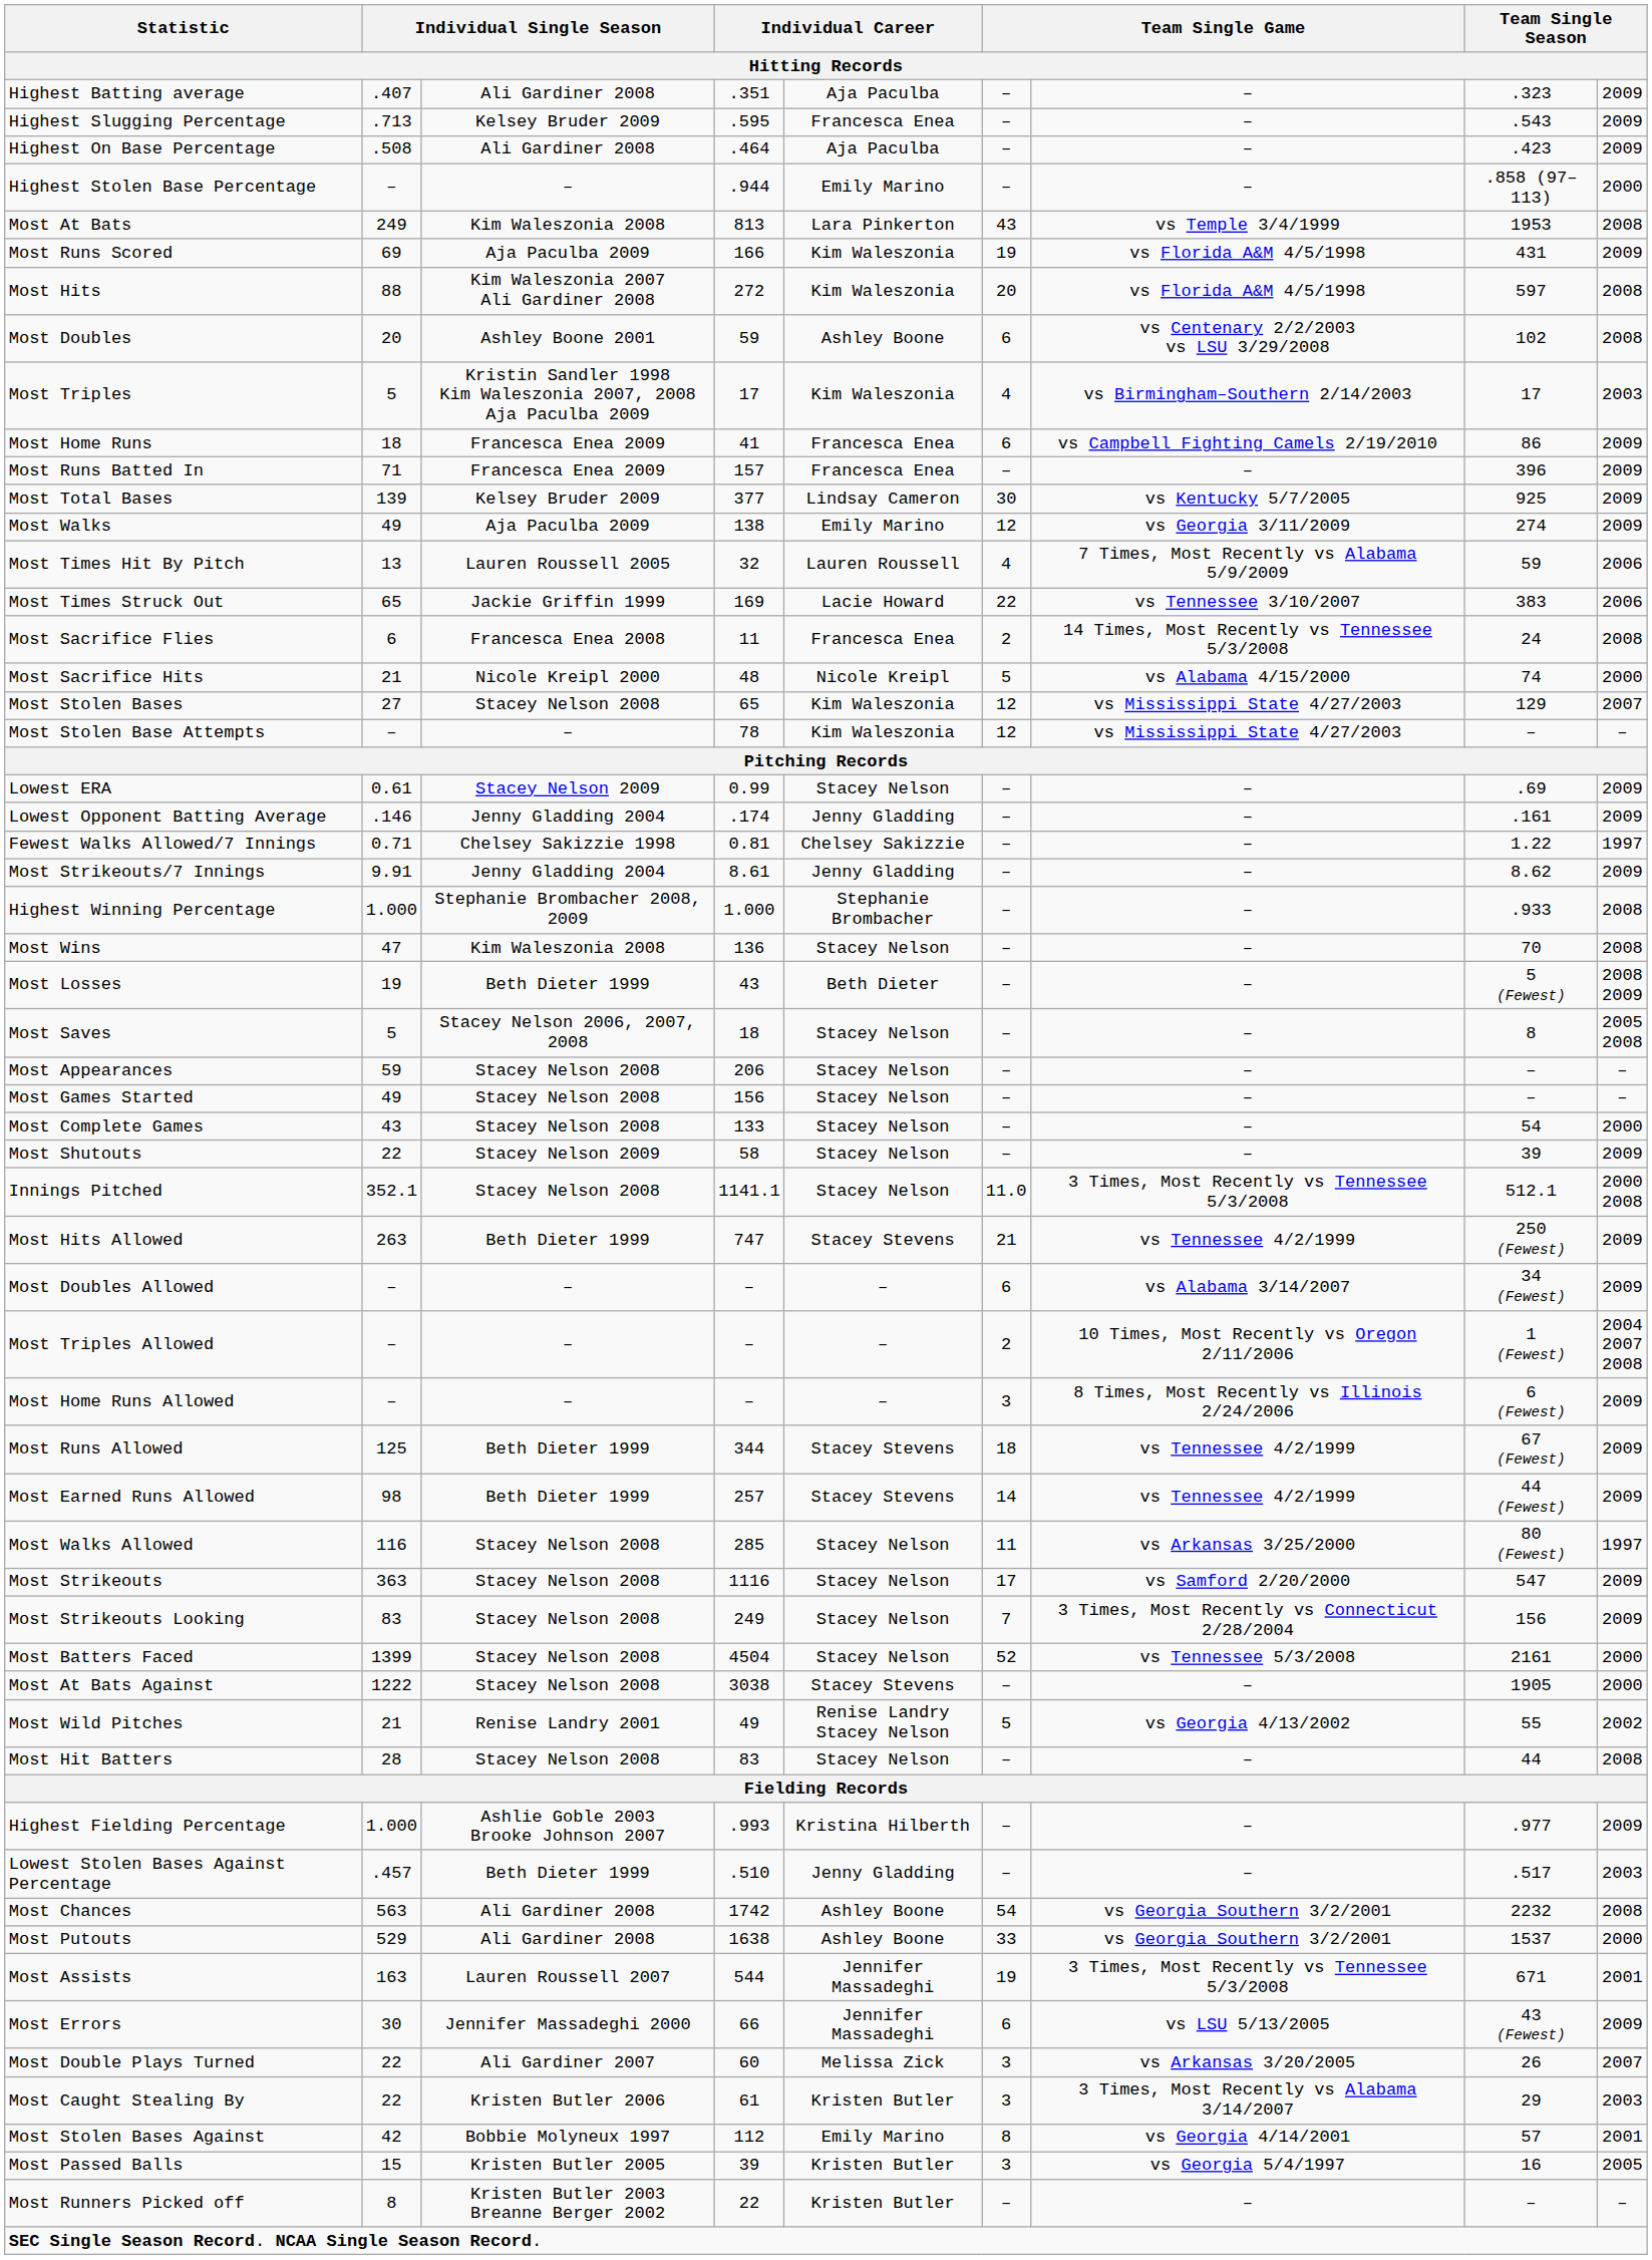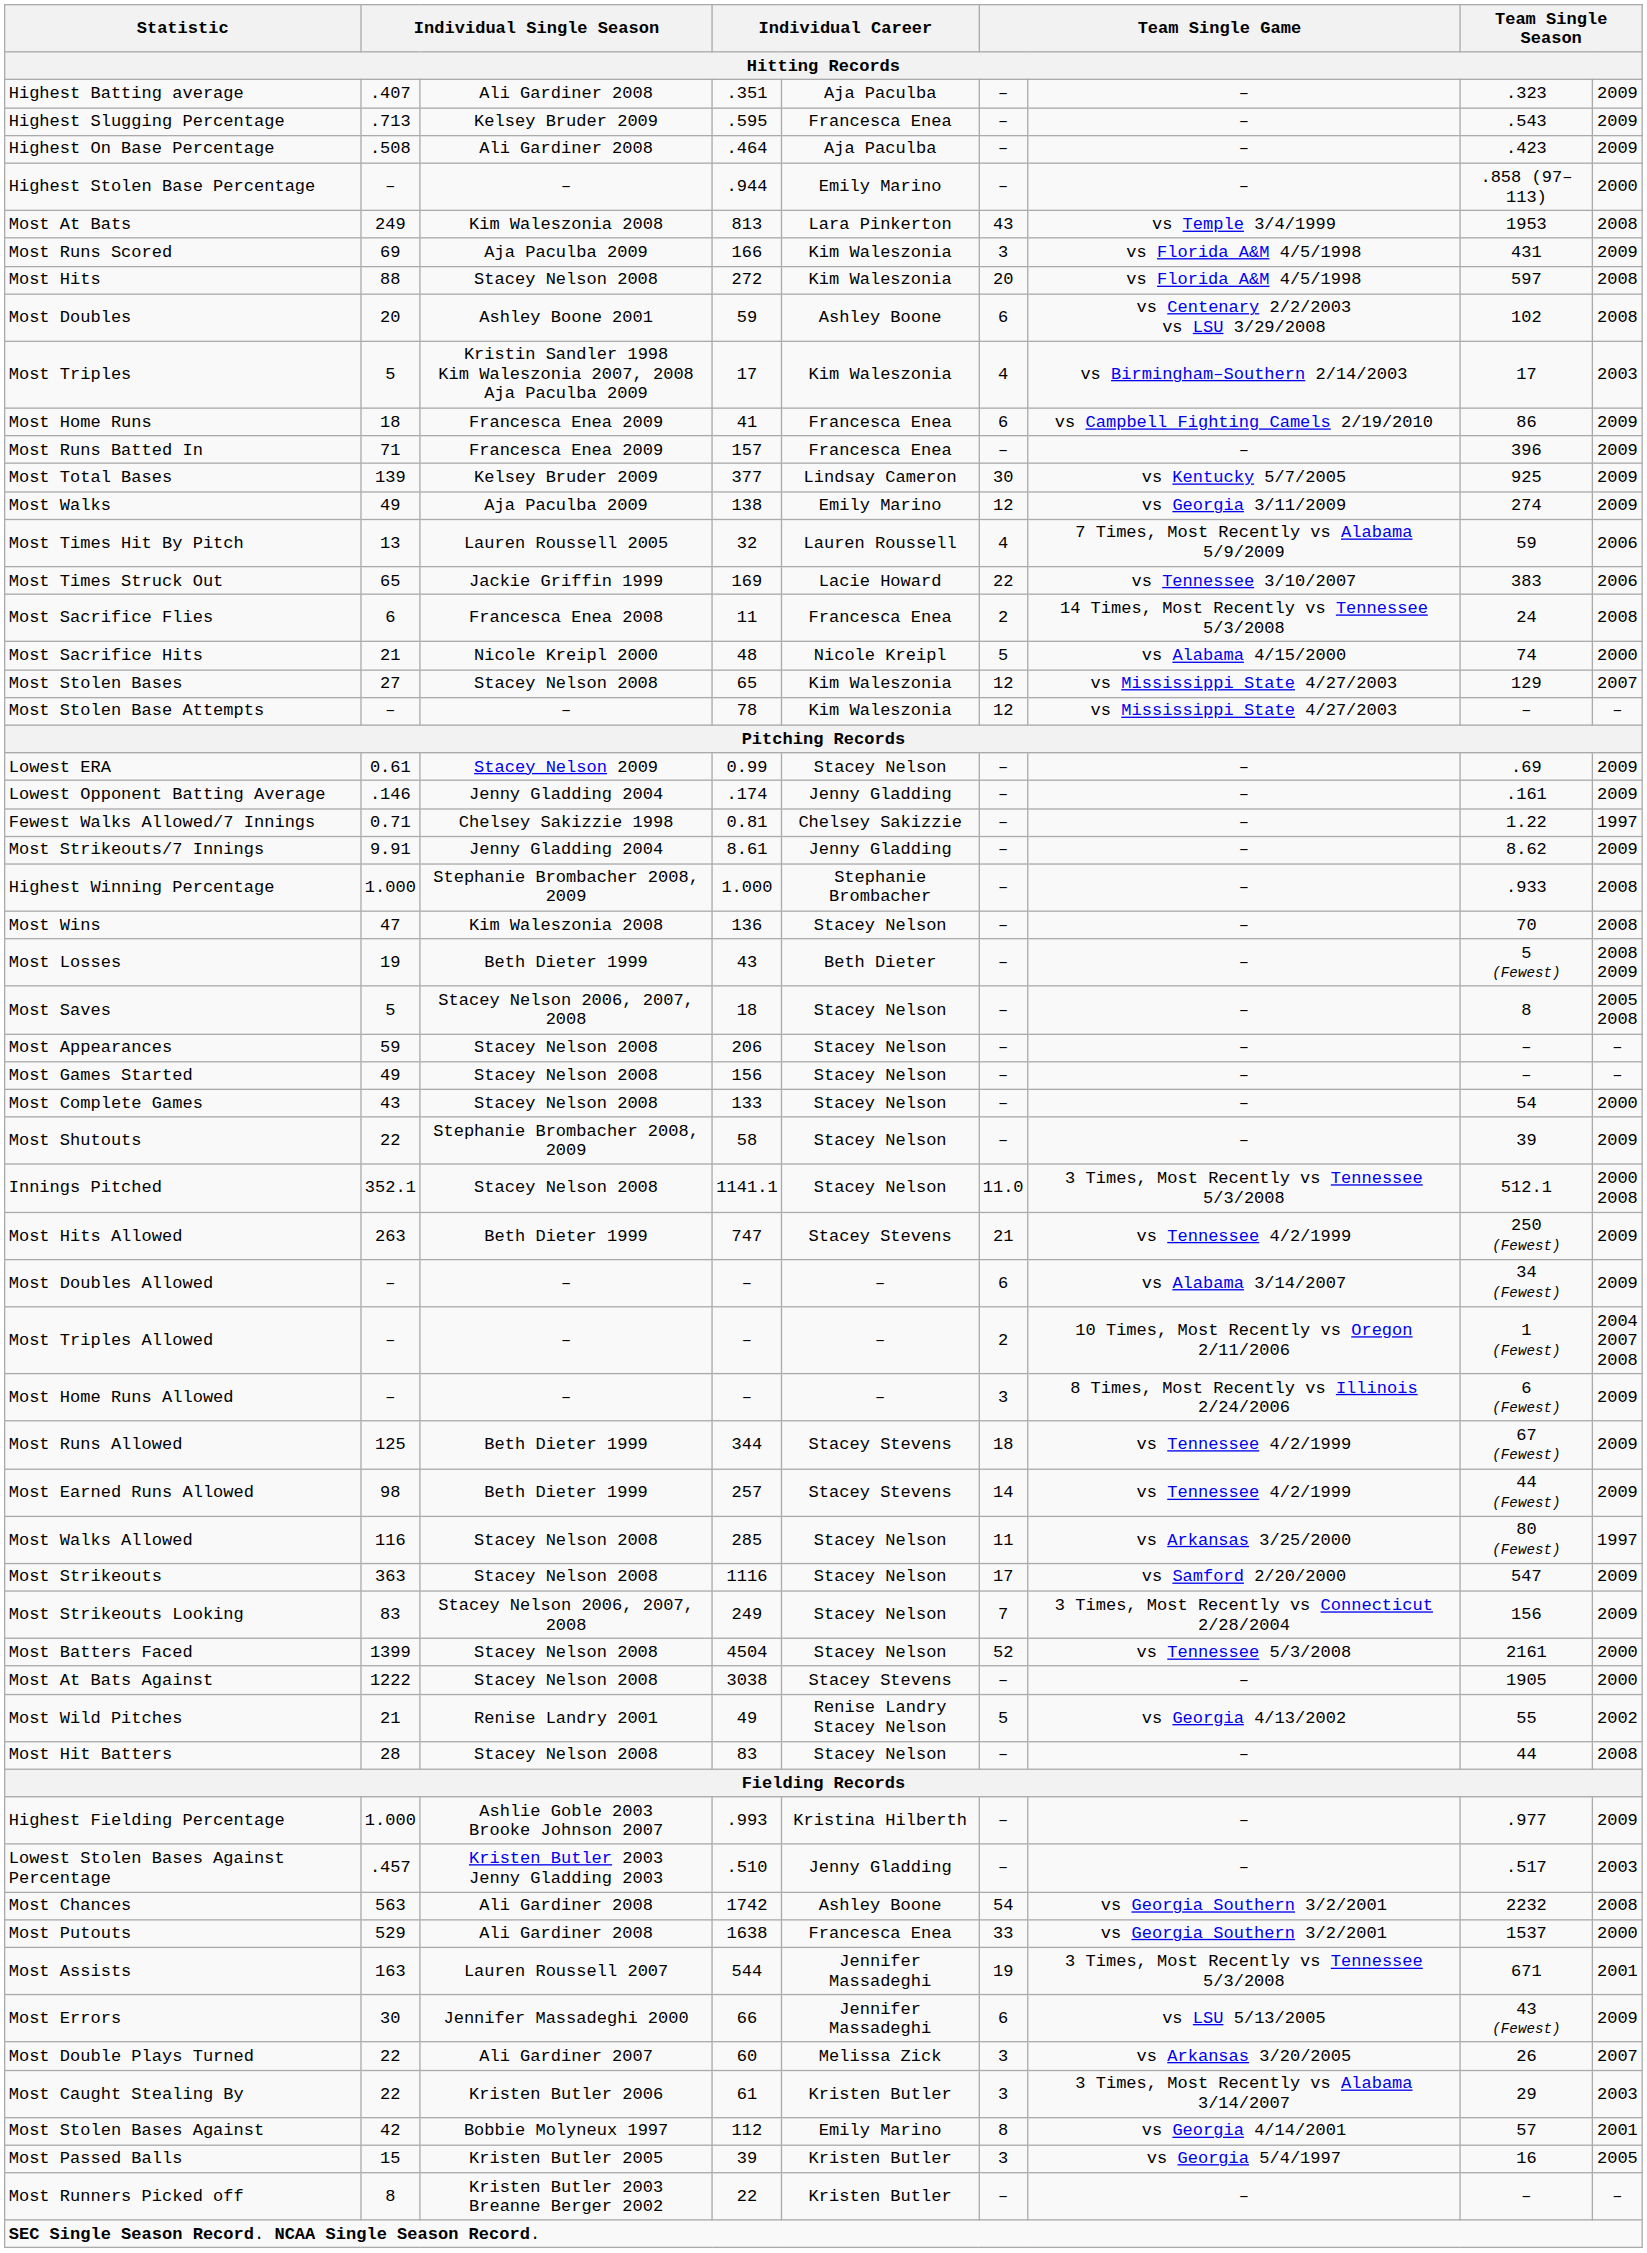Most Runs Scored | column 6: 19 -> 3
Most Hits | column 3: Kim Waleszonia 2007 Ali Gardiner 2008 -> Stacey Nelson 2008
Most Shutouts | column 3: Stacey Nelson 2009 -> Stephanie Brombacher 2008, 2009
Most Strikeouts Looking | column 3: Stacey Nelson 2008 -> Stacey Nelson 2006, 2007, 2008
Lowest Stolen Bases Against Percentage | column 3: Beth Dieter 1999 -> Kristen Butler 2003 Jenny Gladding 2003
Most Putouts | column 5: Ashley Boone -> Francesca Enea
